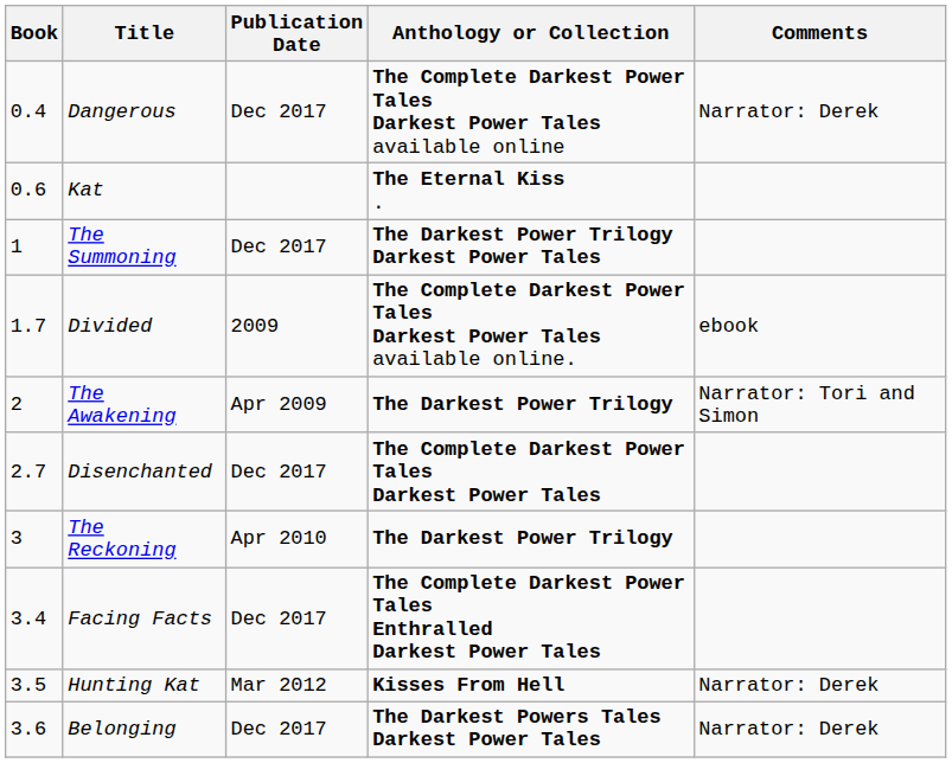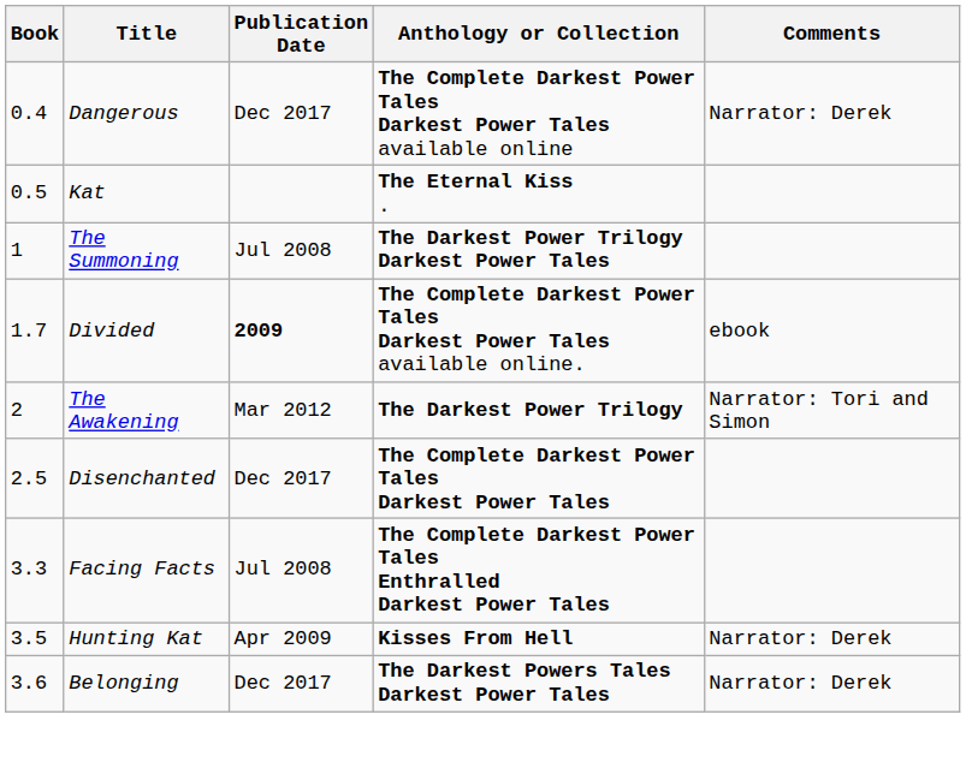Kat | Book: 0.6 -> 0.5
The Summoning | Publication Date: Dec 2017 -> Jul 2008
Divided | Publication Date: normal -> bold
The Awakening | Publication Date: Apr 2009 -> Mar 2012
Disenchanted | Book: 2.7 -> 2.5
- row: 3 | The Reckoning | Apr 2010 | The Darkest Power Trilogy
Facing Facts | Book: 3.4 -> 3.3
Facing Facts | Publication Date: Dec 2017 -> Jul 2008
Hunting Kat | Publication Date: Mar 2012 -> Apr 2009
